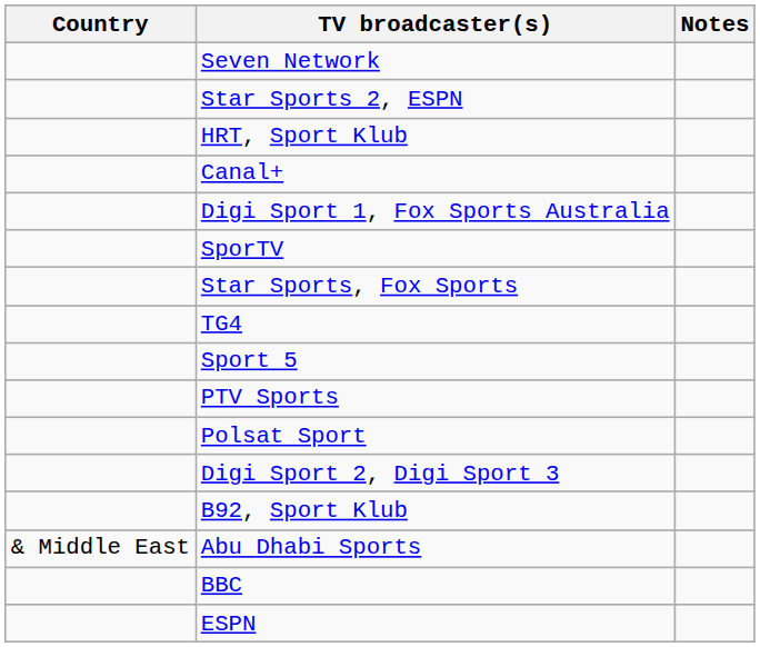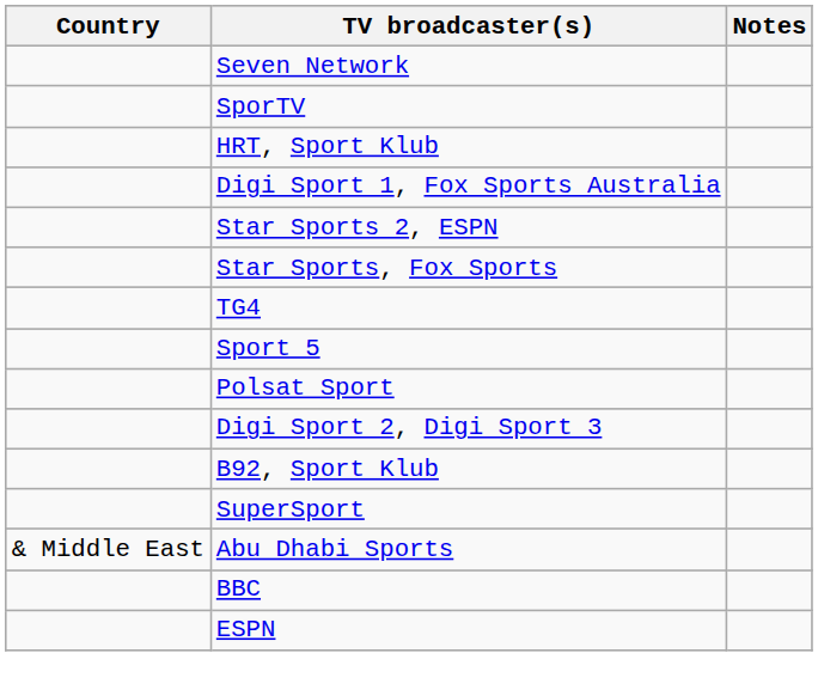rows swapped: SporTV <-> Star Sports 2, ESPN
- row: Canal+
- row: PTV Sports
+ row: SuperSport
